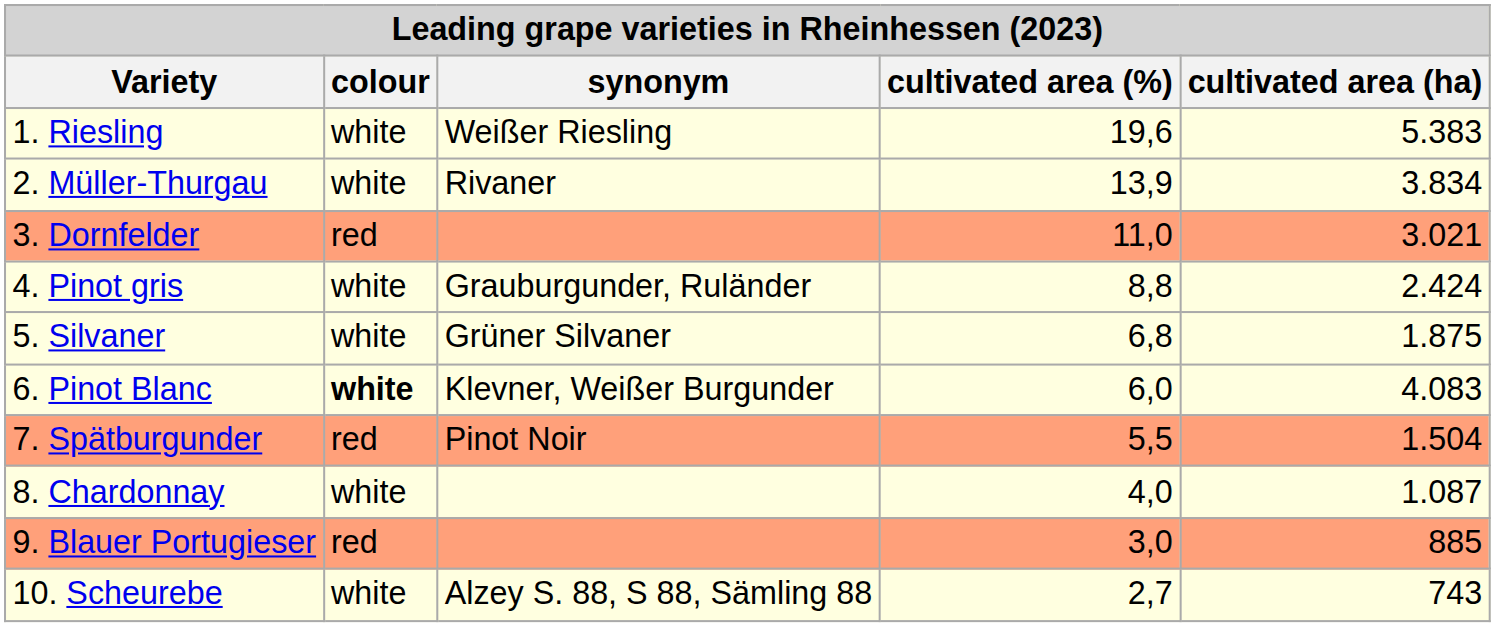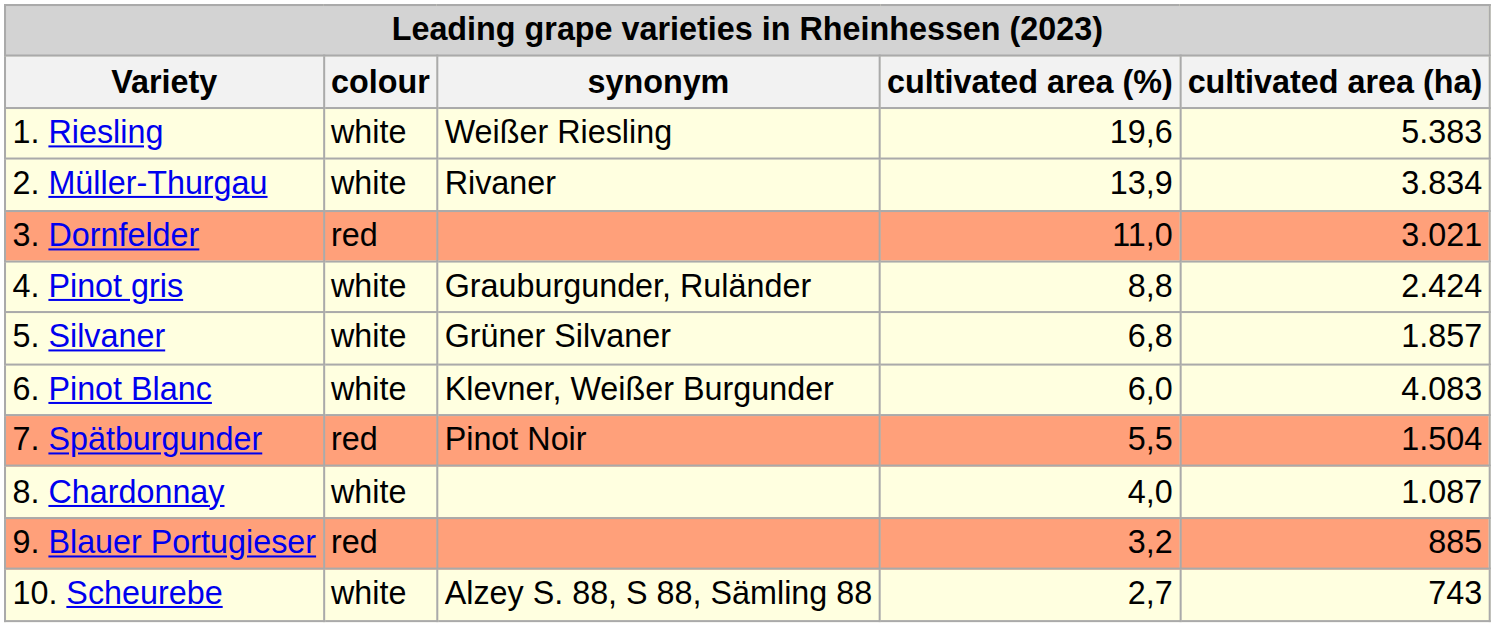5. Silvaner | cultivated area (ha): 1.875 -> 1.857
6. Pinot Blanc | colour: bold -> normal
9. Blauer Portugieser | cultivated area (%): 3,0 -> 3,2
